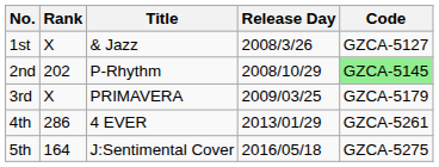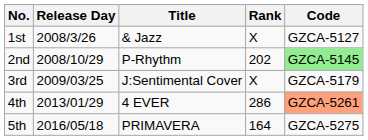columns swapped: Release Day <-> Rank
3rd | Title: PRIMAVERA -> J:Sentimental Cover
4th | Code: no background -> lightsalmon background
5th | Title: J:Sentimental Cover -> PRIMAVERA
